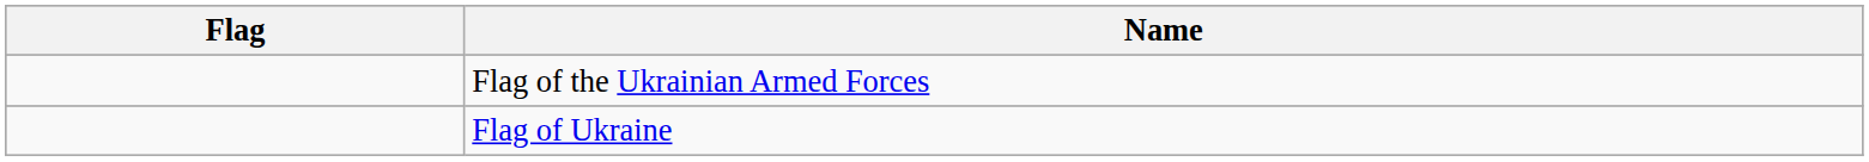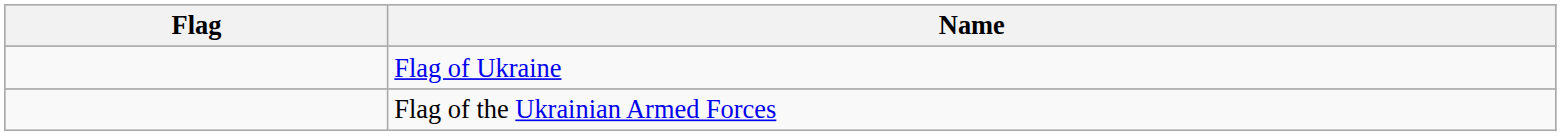rows swapped: Flag of Ukraine <-> Flag of the Ukrainian Armed Forces
